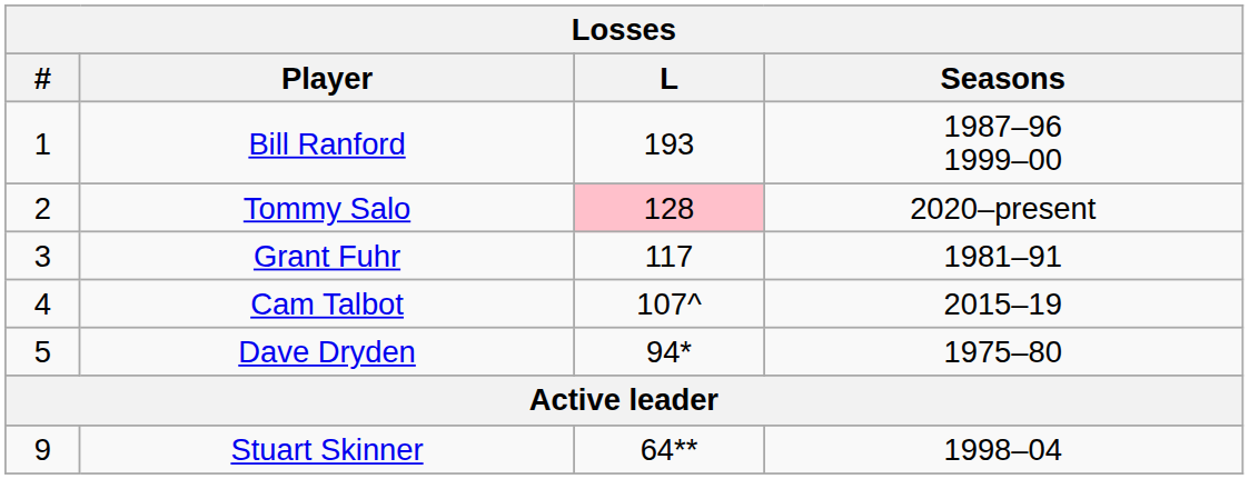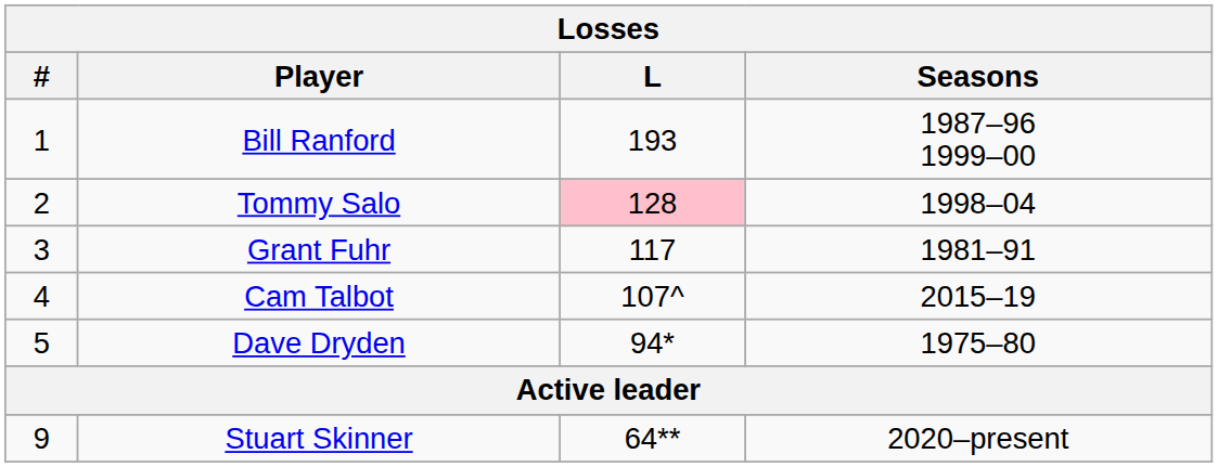Tommy Salo | Seasons: 2020–present -> 1998–04
Stuart Skinner | Seasons: 1998–04 -> 2020–present
